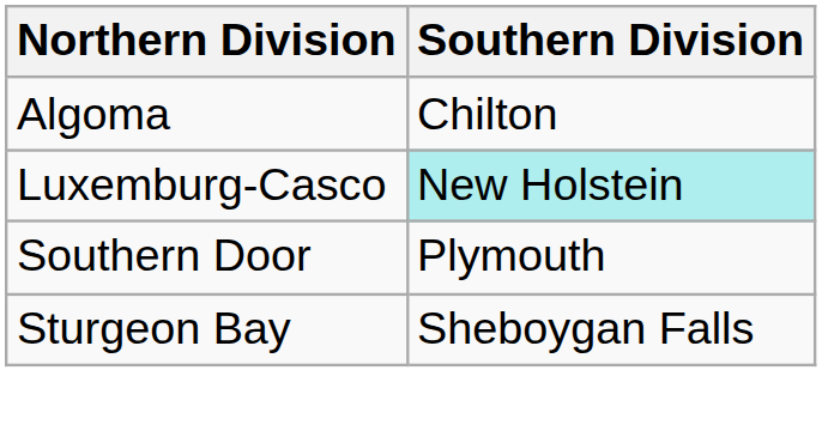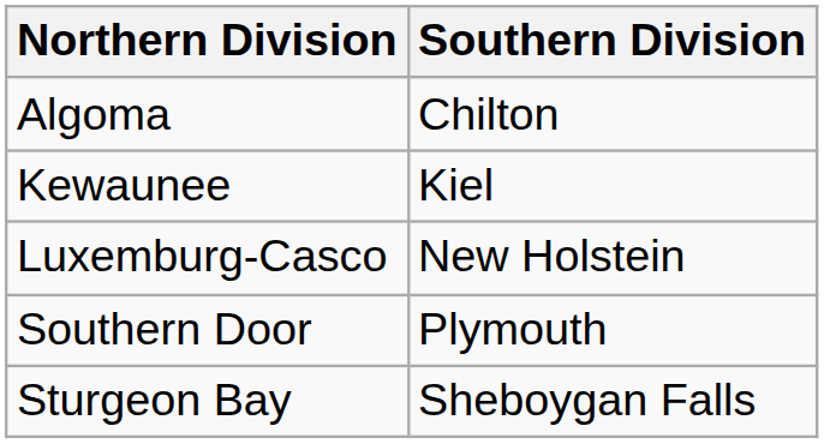+ row: Kewaunee | Kiel
Luxemburg-Casco | Southern Division: paleturquoise background -> no background
